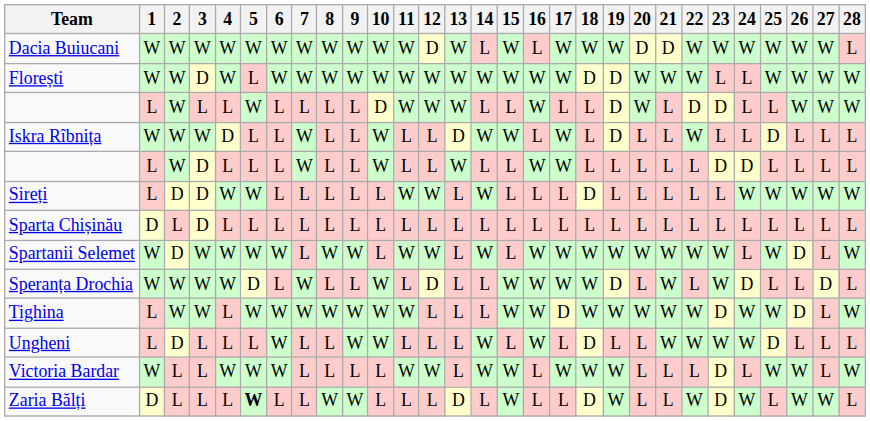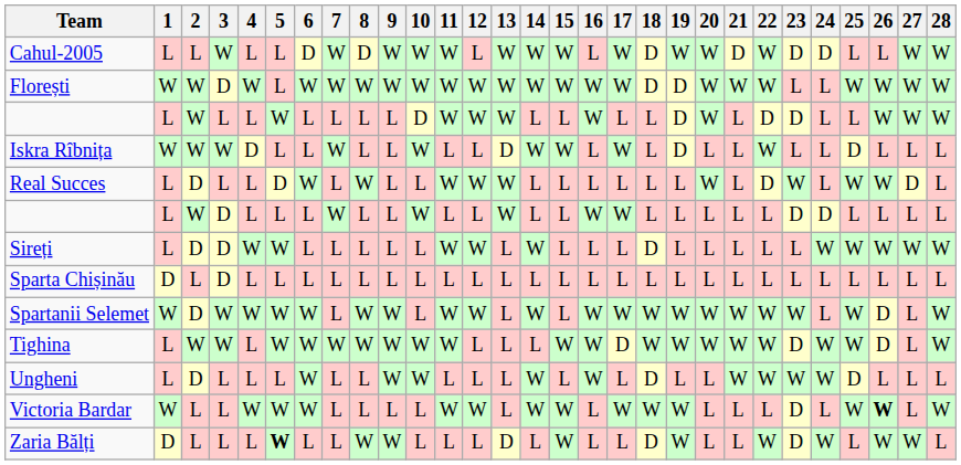+ row: Cahul-2005 | L | L | W | L | L | D | W | D | W | W | W | L | W | W | W | L | W | D | W | W | D | W | D | D | L | L | W | W
- row: Dacia Buiucani | W | W | W | W | W | W | W | W | W | W | W | D | W | L | W | L | W | W | W | D | D | W | W | W | W | W | W | L
+ row: Real Succes | L | D | L | L | D | W | L | W | L | L | W | W | W | L | L | L | L | L | L | W | L | D | W | L | W | W | D | L
- row: Speranța Drochia | W | W | W | W | D | L | W | L | L | W | L | D | L | L | W | W | W | W | D | L | W | L | W | D | L | L | D | L
Victoria Bardar | 26: normal -> bold
